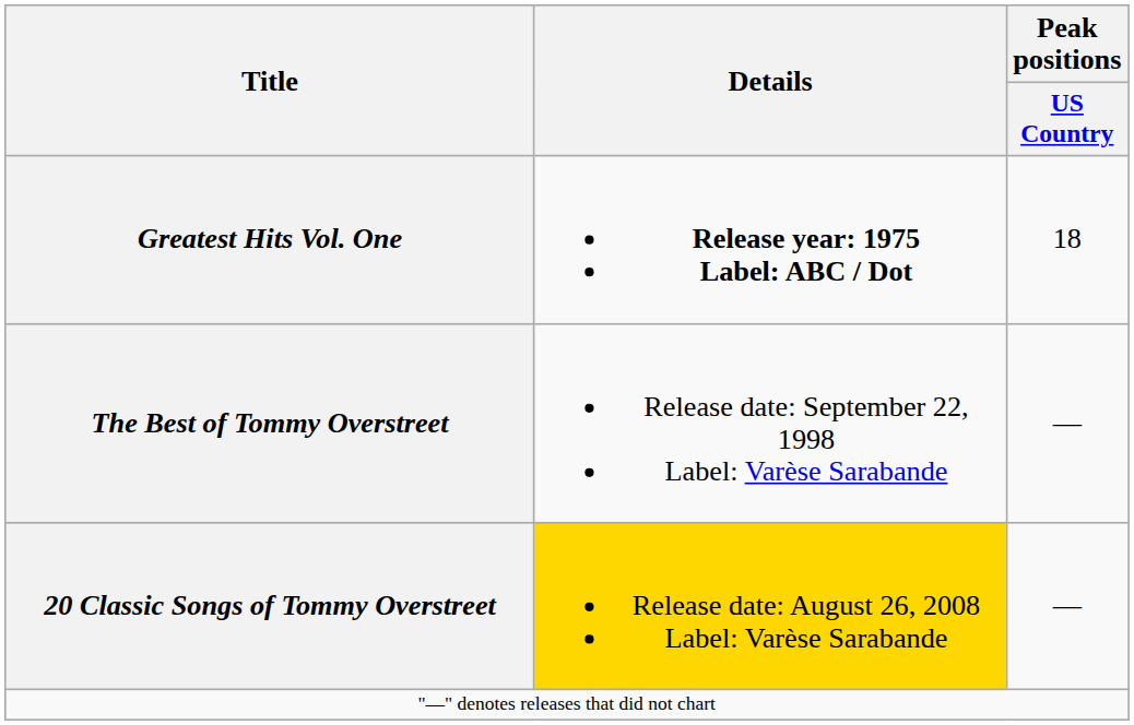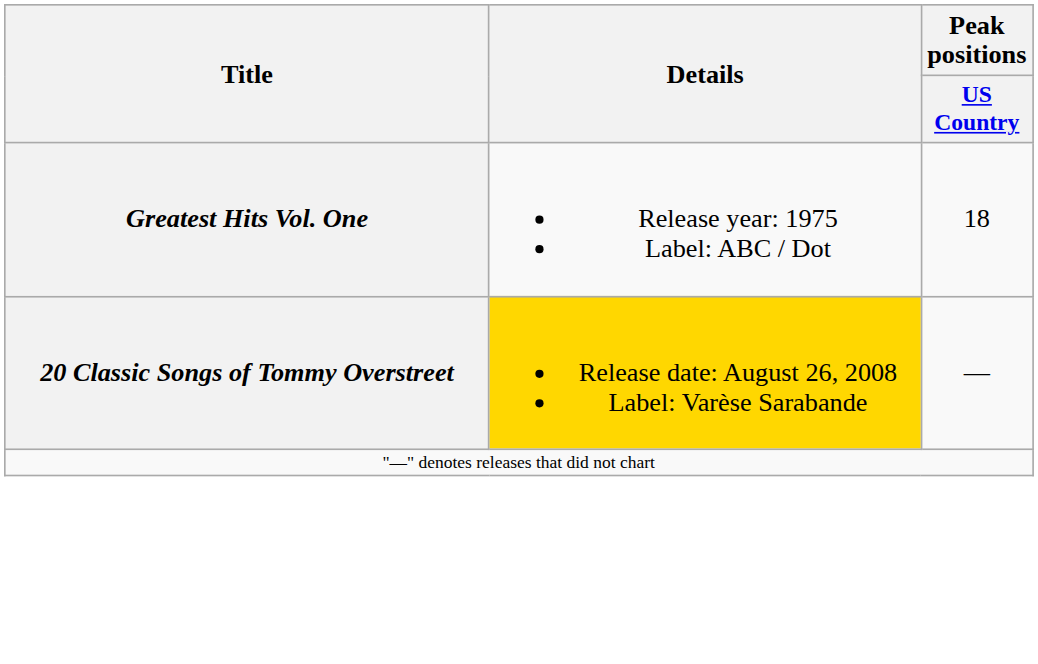Greatest Hits Vol. One | Details: bold -> normal
- row: The Best of Tommy Overstreet | Release date: September 22, 1998 Label: Varèse Sarabande | —
